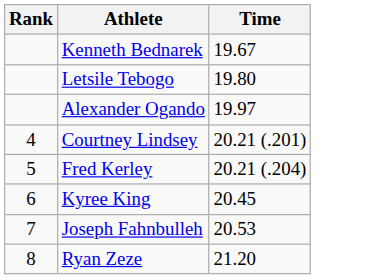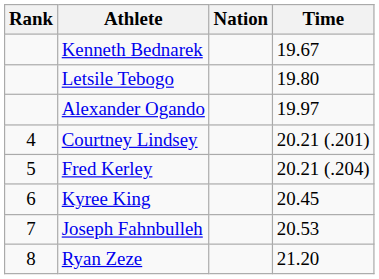+ column: Nation
